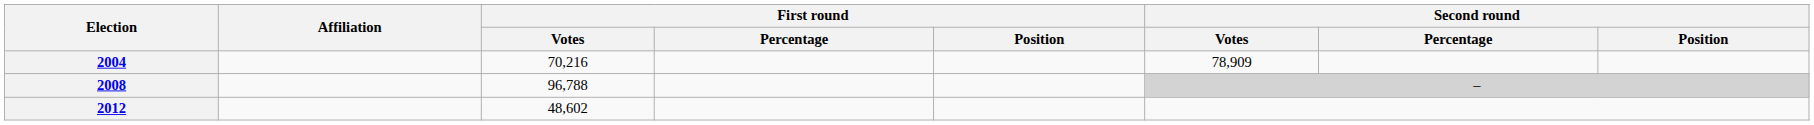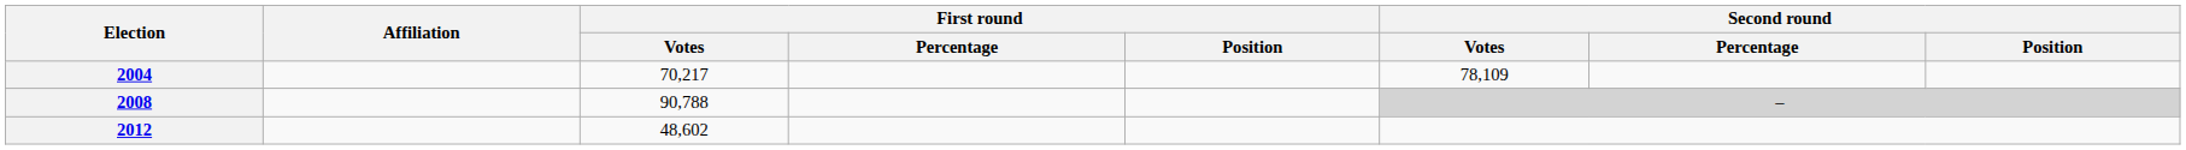2004 | First round / Votes: 70,216 -> 70,217
2004 | Second round / Votes: 78,909 -> 78,109
2008 | First round / Votes: 96,788 -> 90,788
